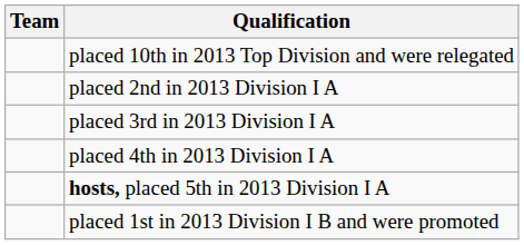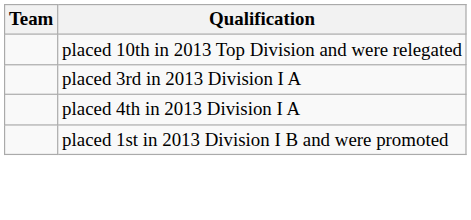- row: placed 2nd in 2013 Division I A
- row: hosts, placed 5th in 2013 Division I A
